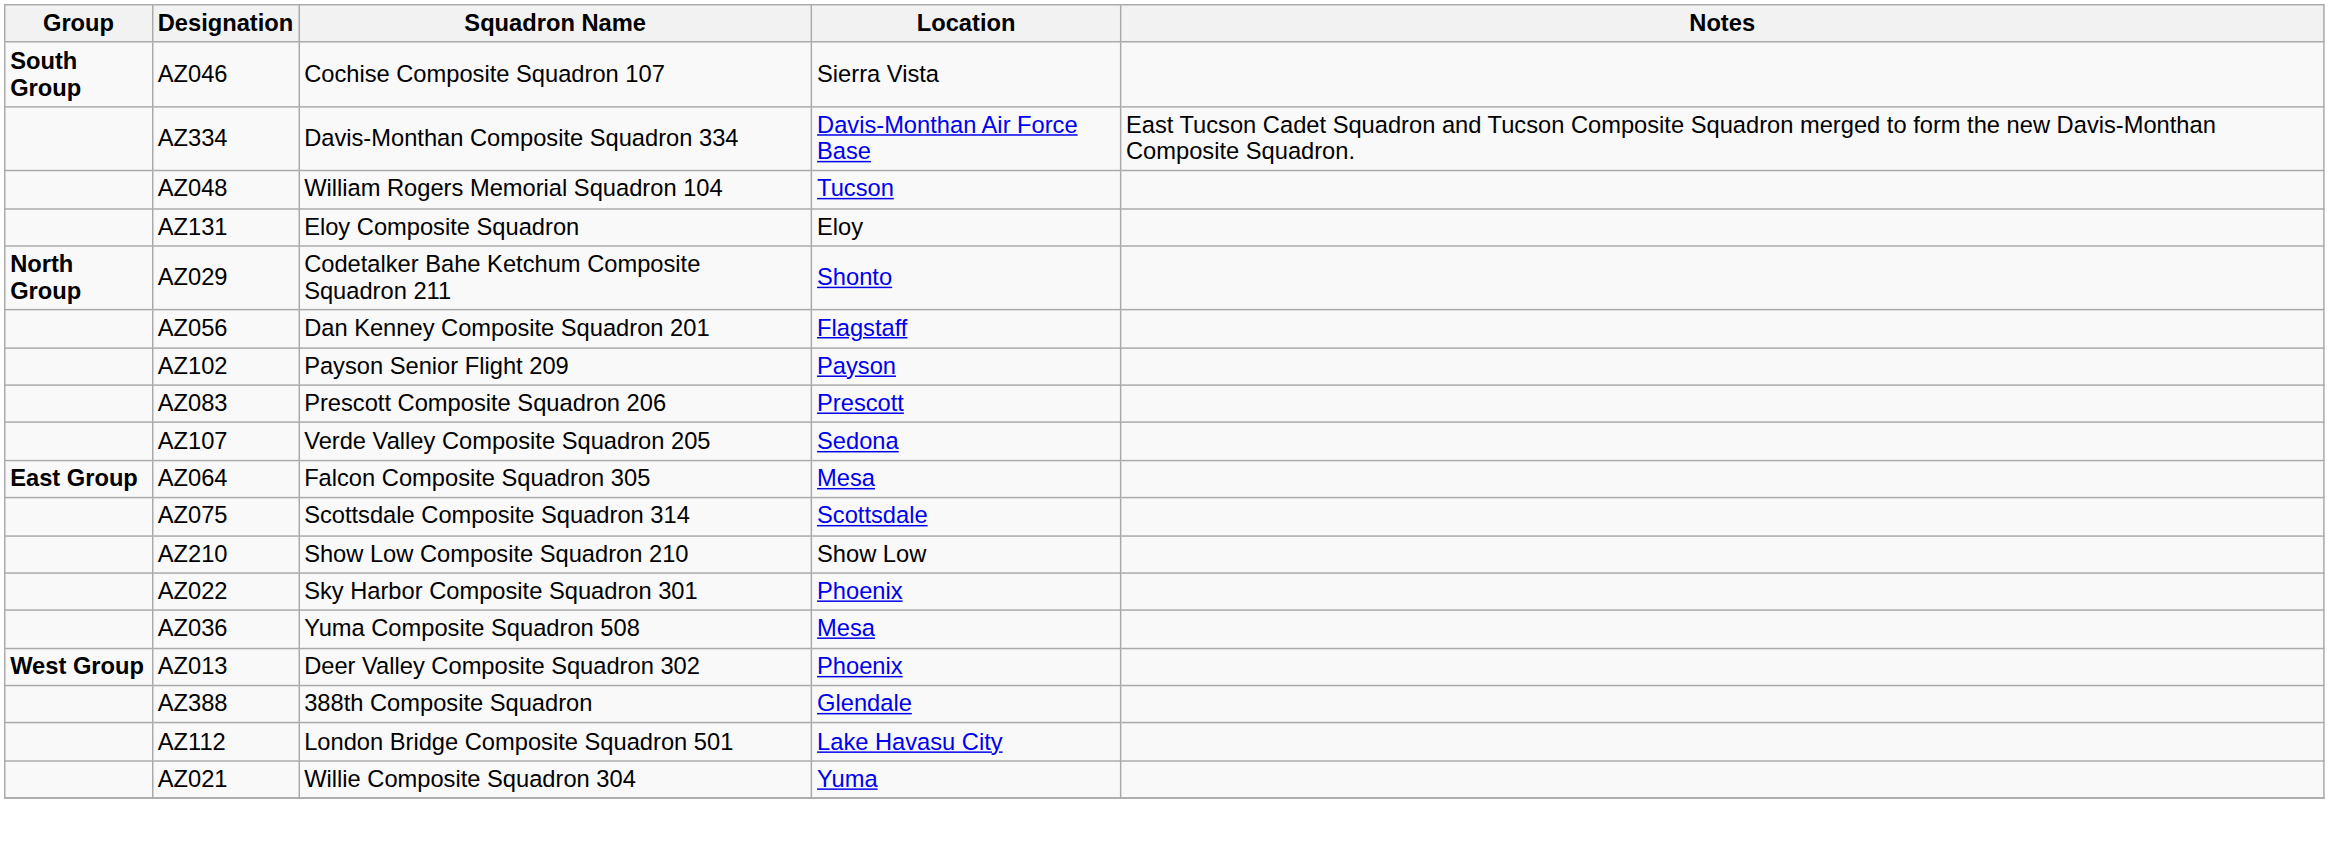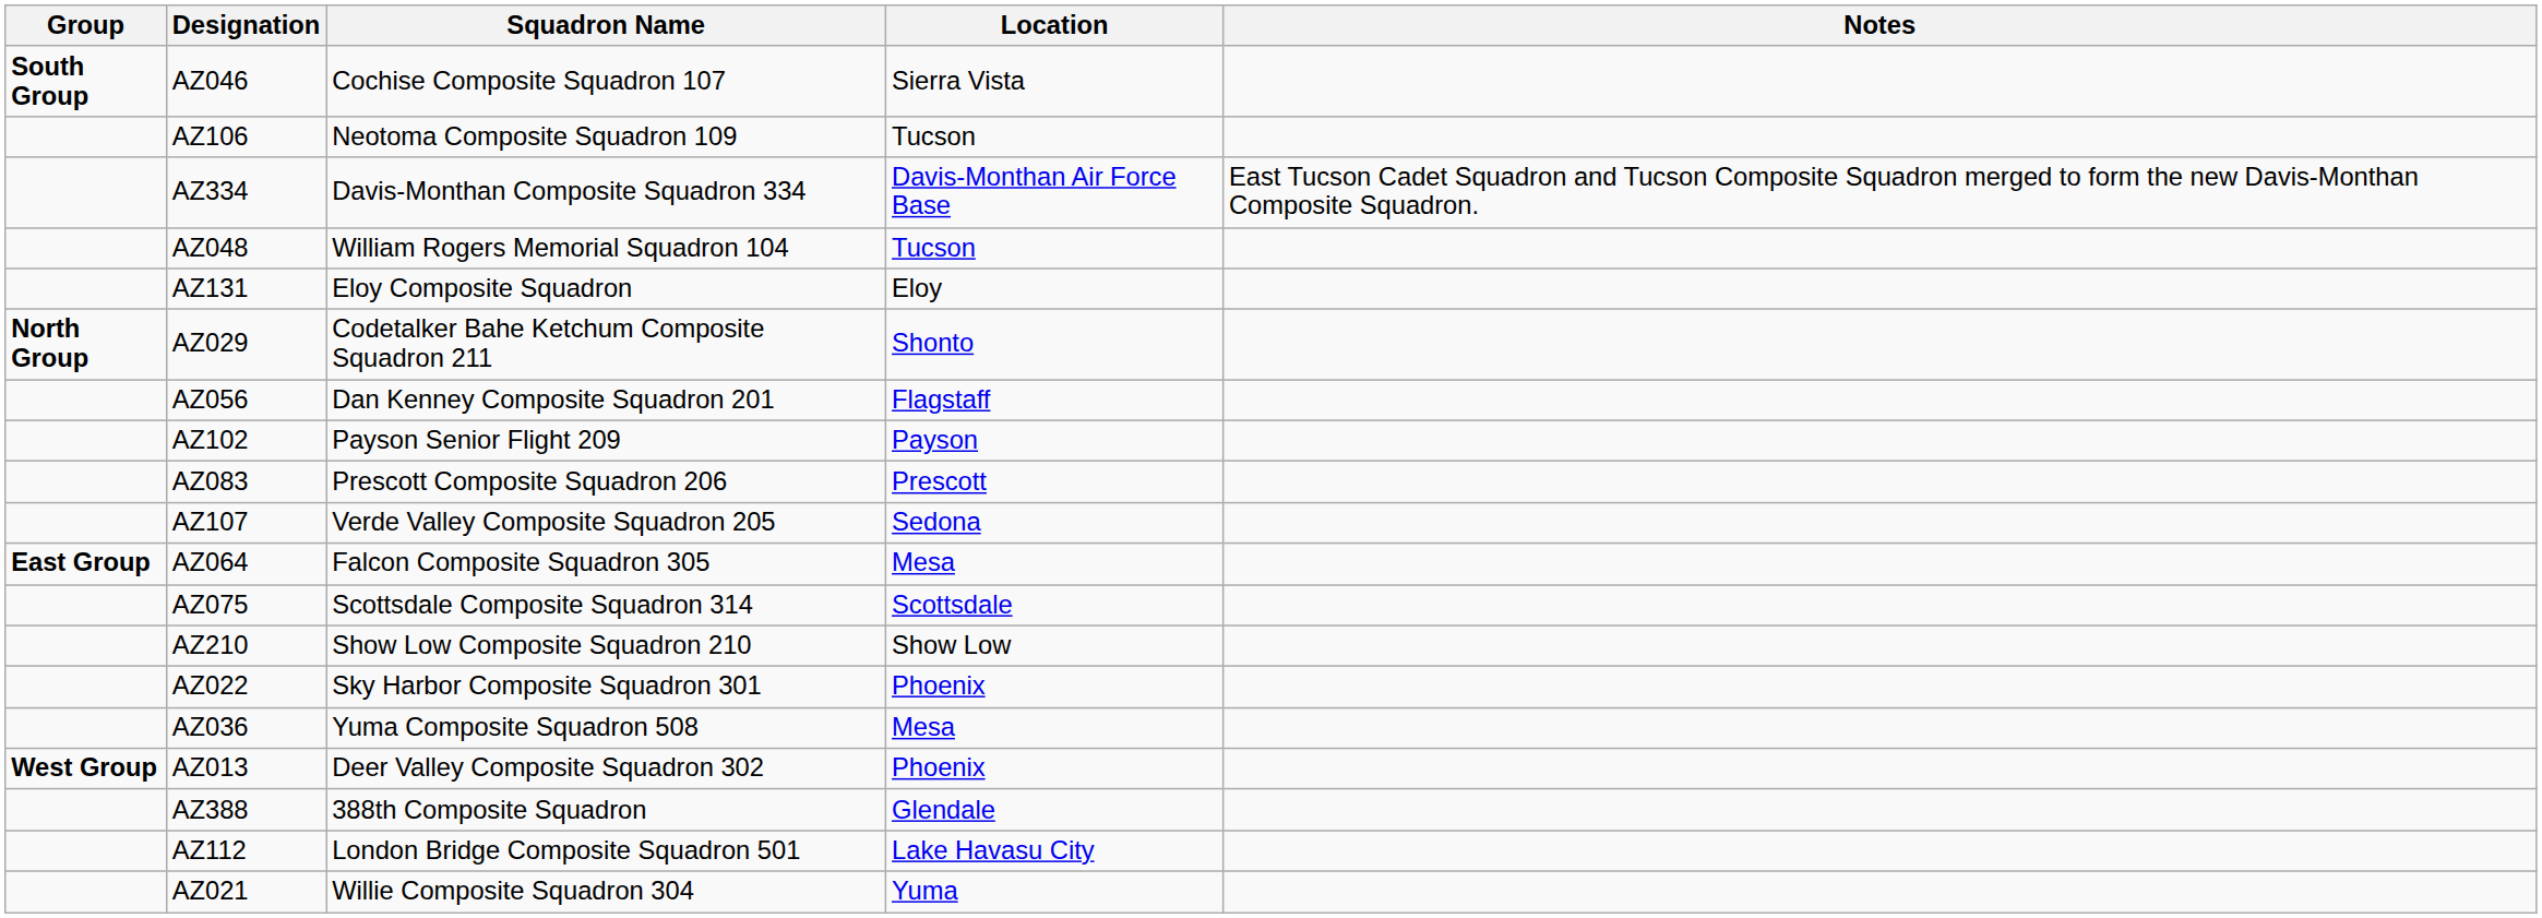+ row: AZ106 | Neotoma Composite Squadron 109 | Tucson
